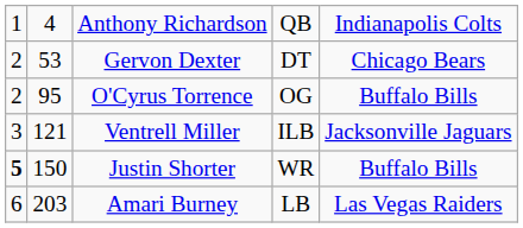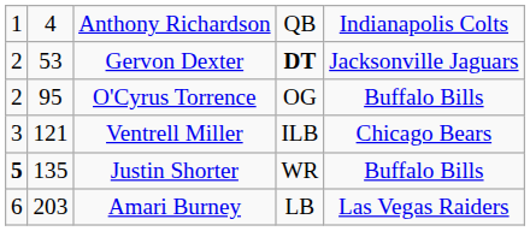Gervon Dexter | column 4: normal -> bold
Gervon Dexter | column 5: Chicago Bears -> Jacksonville Jaguars
Ventrell Miller | column 5: Jacksonville Jaguars -> Chicago Bears
Justin Shorter | column 2: 150 -> 135
